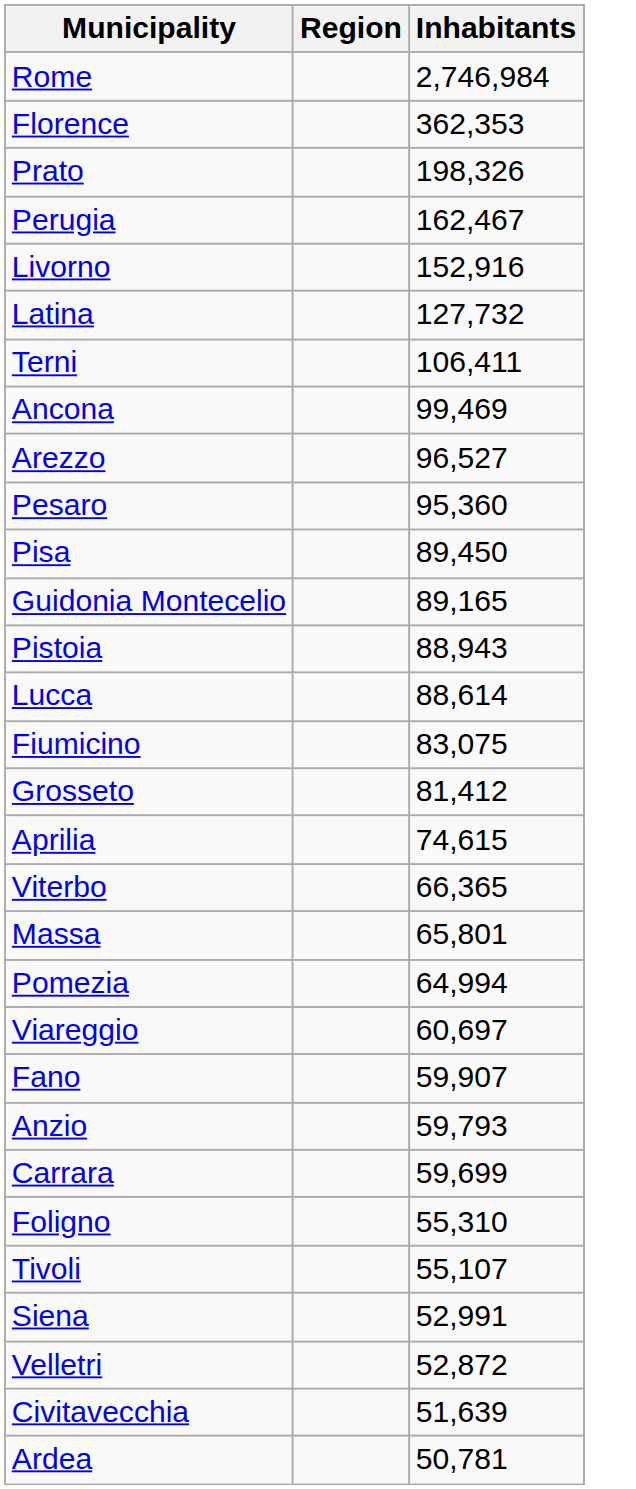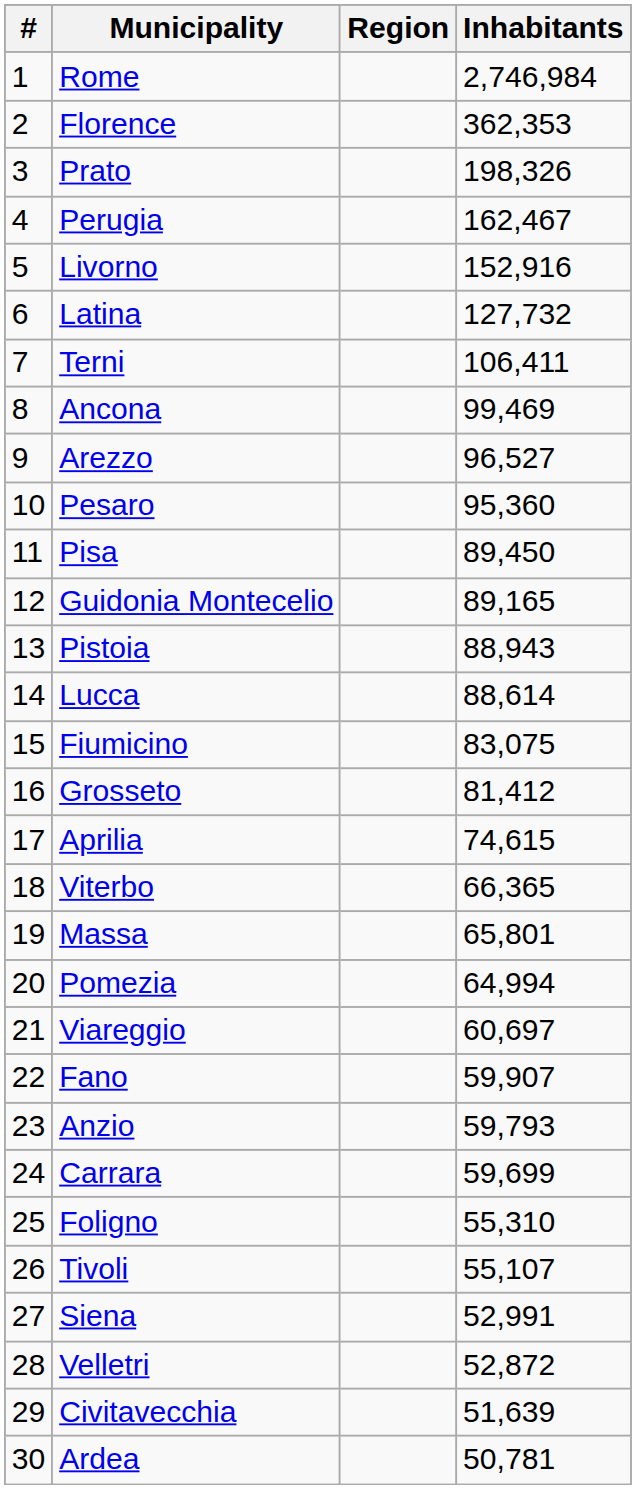+ column: # | 1 | 2 | 3 | 4 | 5 | 6 | 7 | 8 | 9 | 10 | 11 | 12 | 13 | 14 | 15 | 16 | 17 | 18 | 19 | 20 | 21 | 22 | 23 | 24 | 25 | 26 | 27 | 28 | 29 | 30
